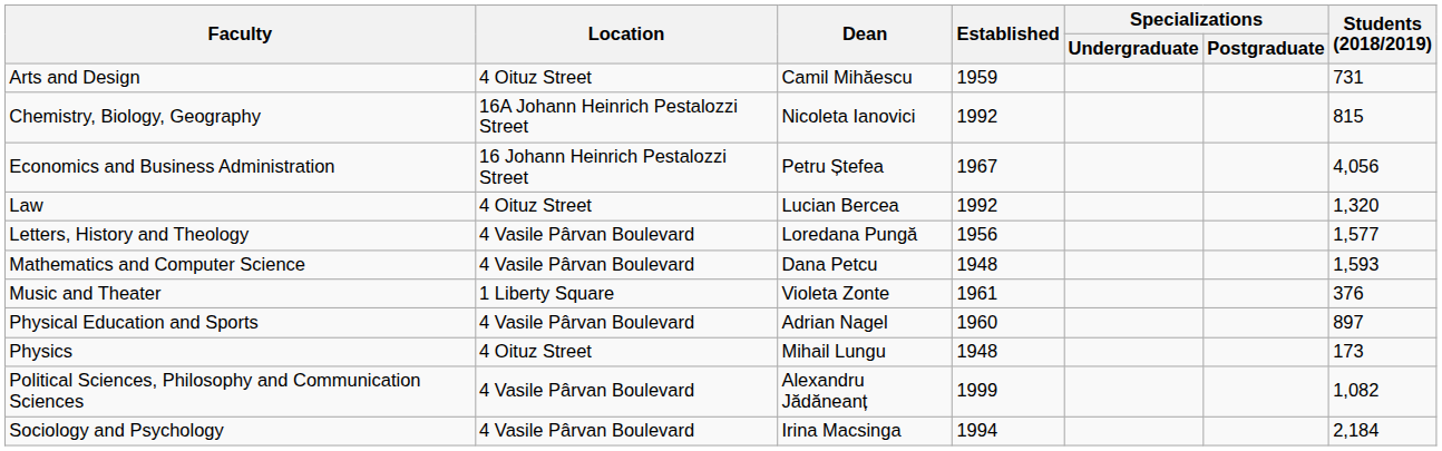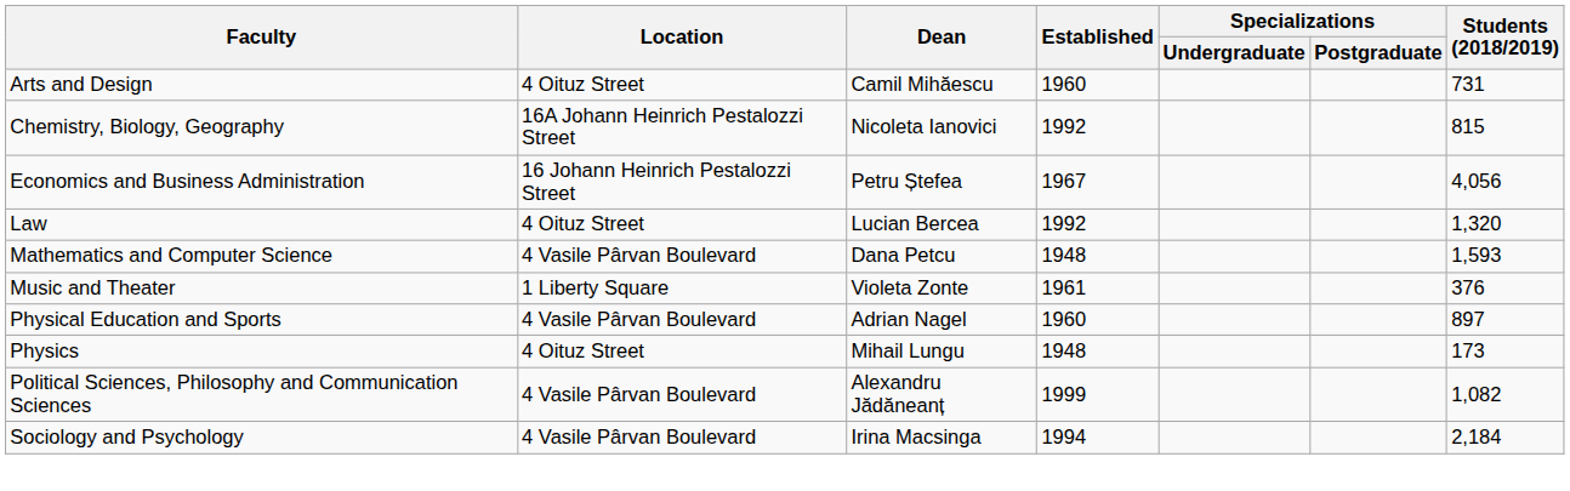Arts and Design | Established: 1959 -> 1960
- row: Letters, History and Theology | 4 Vasile Pârvan Boulevard | Loredana Pungă | 1956 | 1,577
